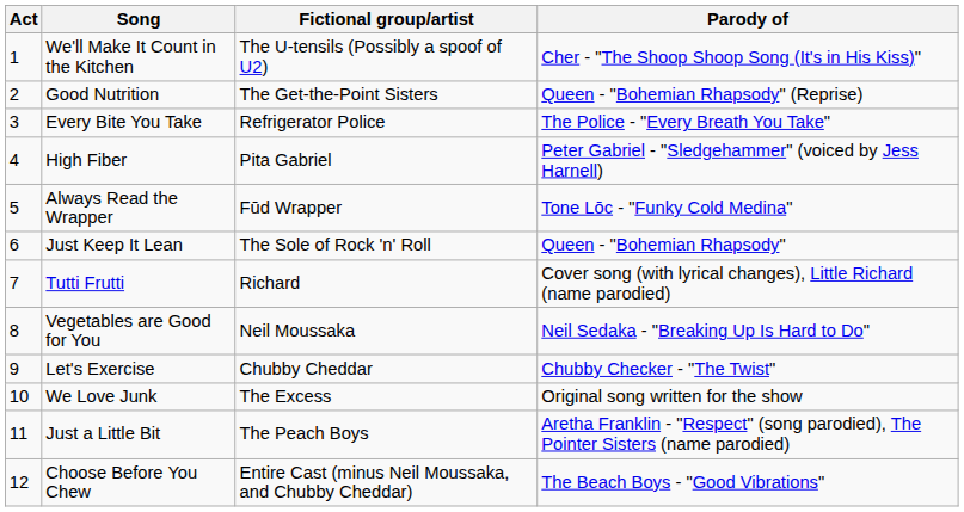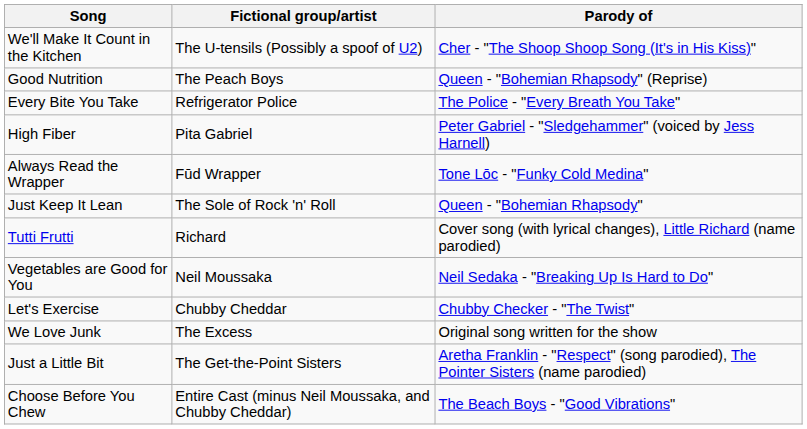- column: Act | 1 | 2 | 3 | 4 | 5 | 6 | 7 | 8 | 9 | 10 | 11 | 12
Good Nutrition | Fictional group/artist: The Get-the-Point Sisters -> The Peach Boys
Just a Little Bit | Fictional group/artist: The Peach Boys -> The Get-the-Point Sisters
